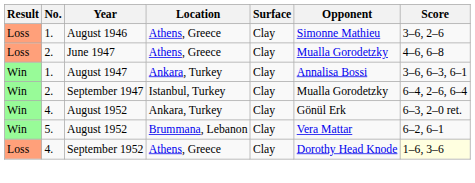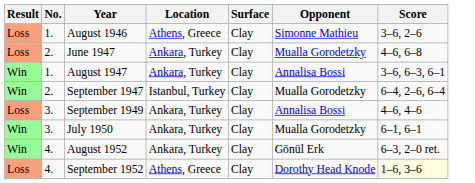June 1947 | Location: Athens, Greece -> Ankara, Turkey
+ row: Loss | 3. | September 1949 | Ankara, Turkey | Clay | Annalisa Bossi | 4–6, 4–6
+ row: Win | 3. | July 1950 | Ankara, Turkey | Clay | Mualla Gorodetzky | 6–1, 6–1
- row: Win | 5. | August 1952 | Brummana, Lebanon | Clay | Vera Mattar | 6–2, 6–1
